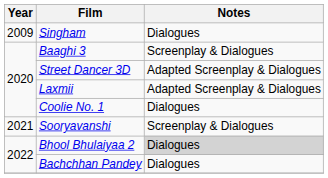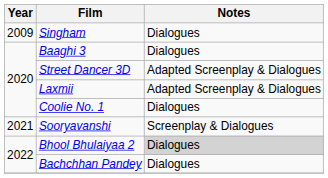Baaghi 3 | Notes: Screenplay & Dialogues -> Dialogues
